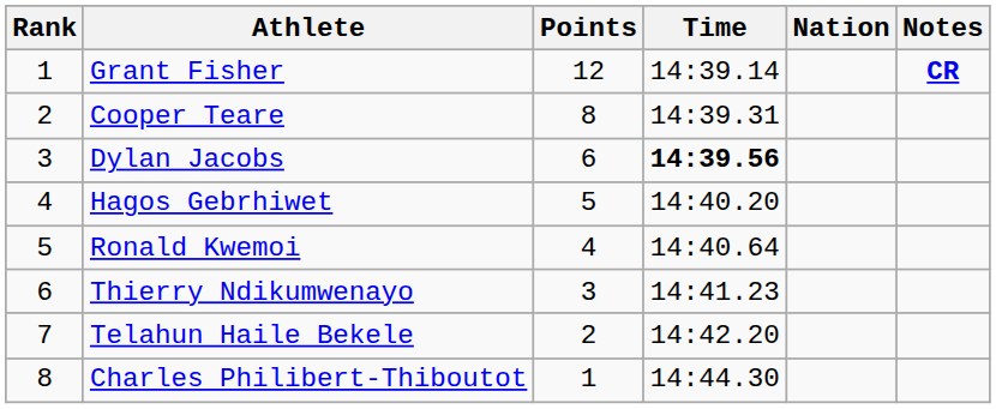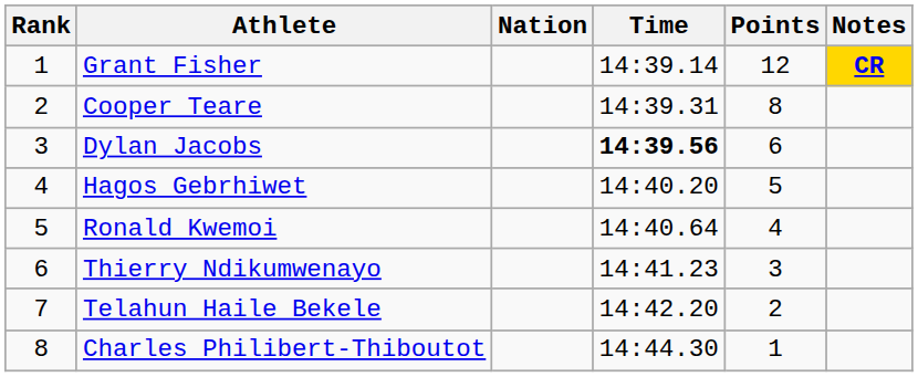columns swapped: Nation <-> Points
Grant Fisher | Notes: no background -> gold background
